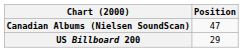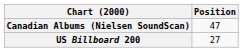US Billboard 200 | Position: 29 -> 27
